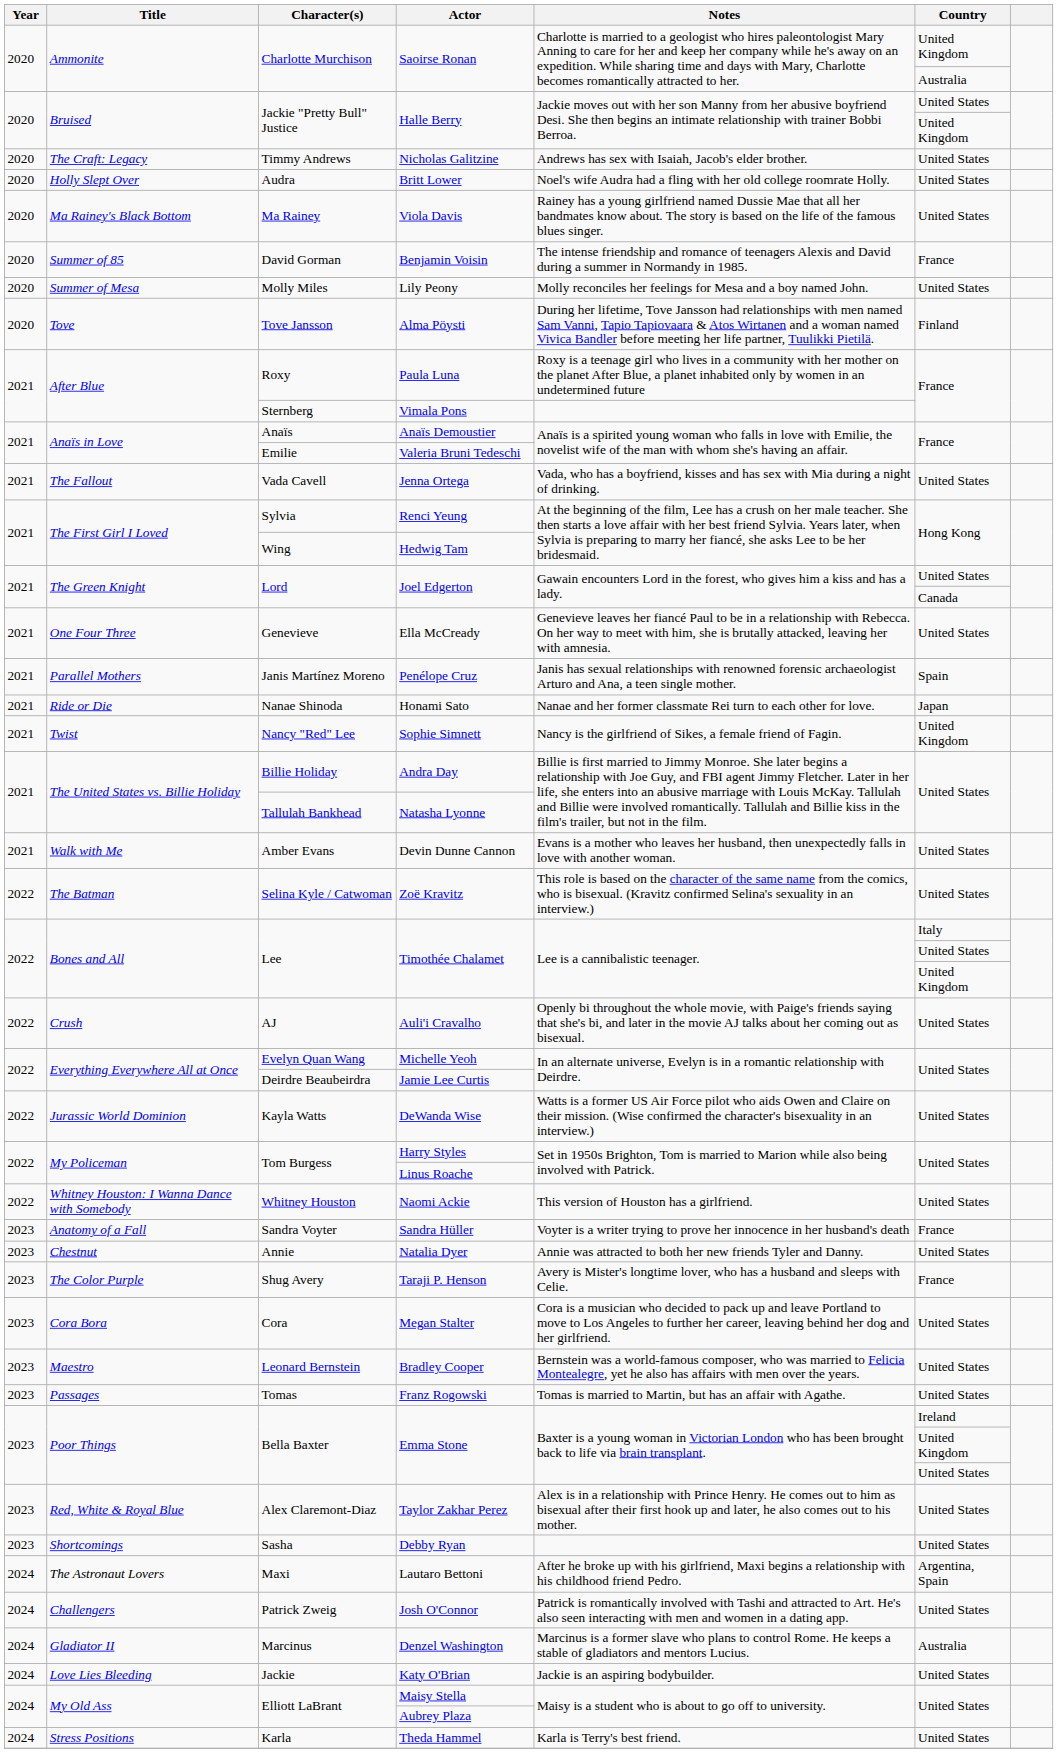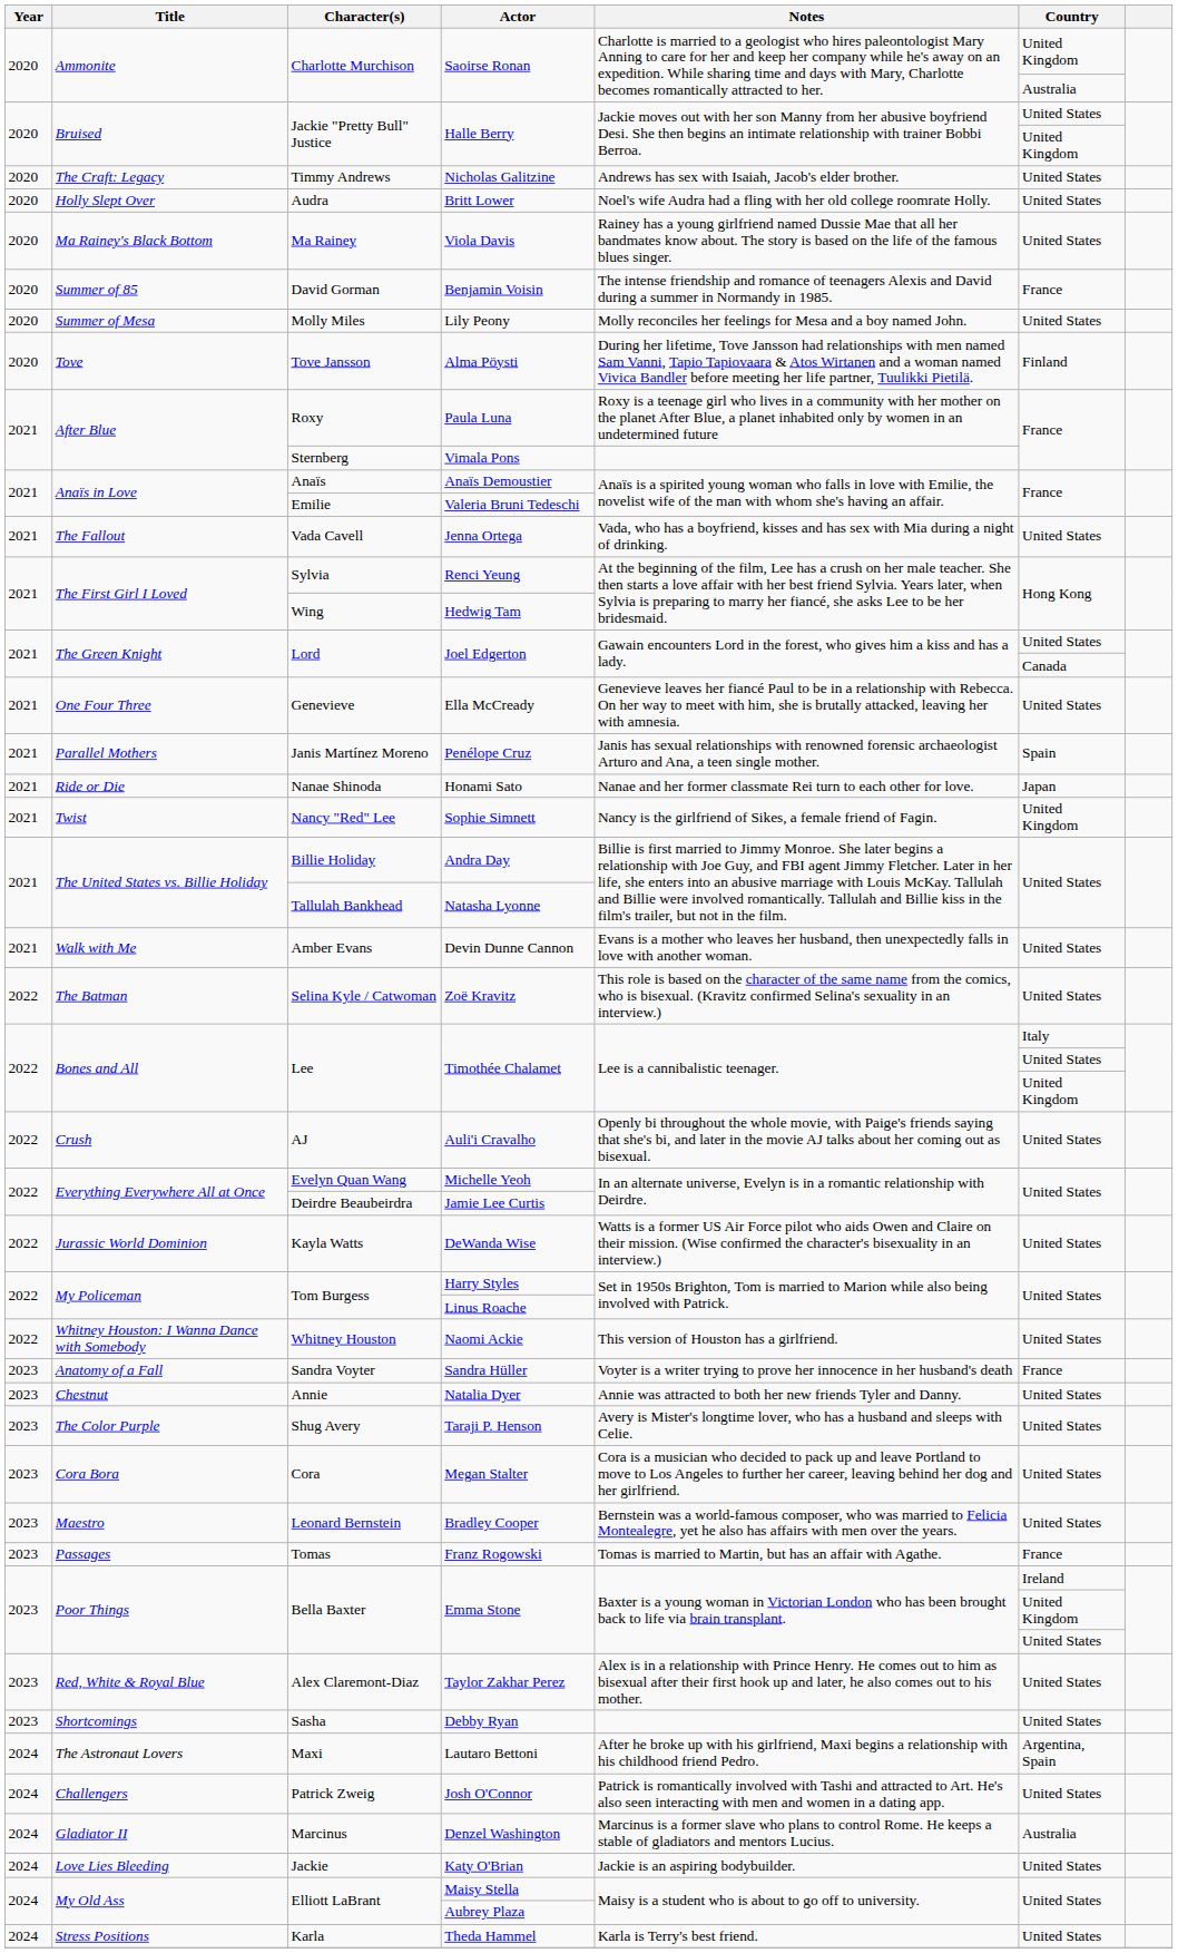Taraji P. Henson | Country: France -> United States
Franz Rogowski | Country: United States -> France
